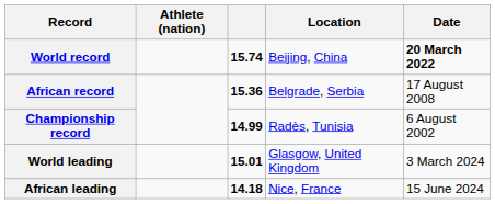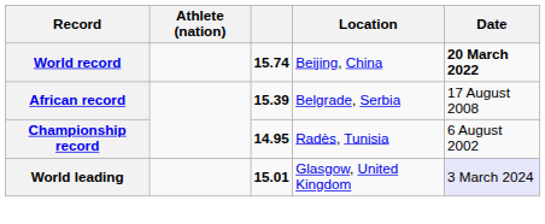African record | column 3: 15.36 -> 15.39
Championship record | column 3: 14.99 -> 14.95
World leading | Date: no background -> lavender background
- row: African leading | 14.18 | Nice, France | 15 June 2024
